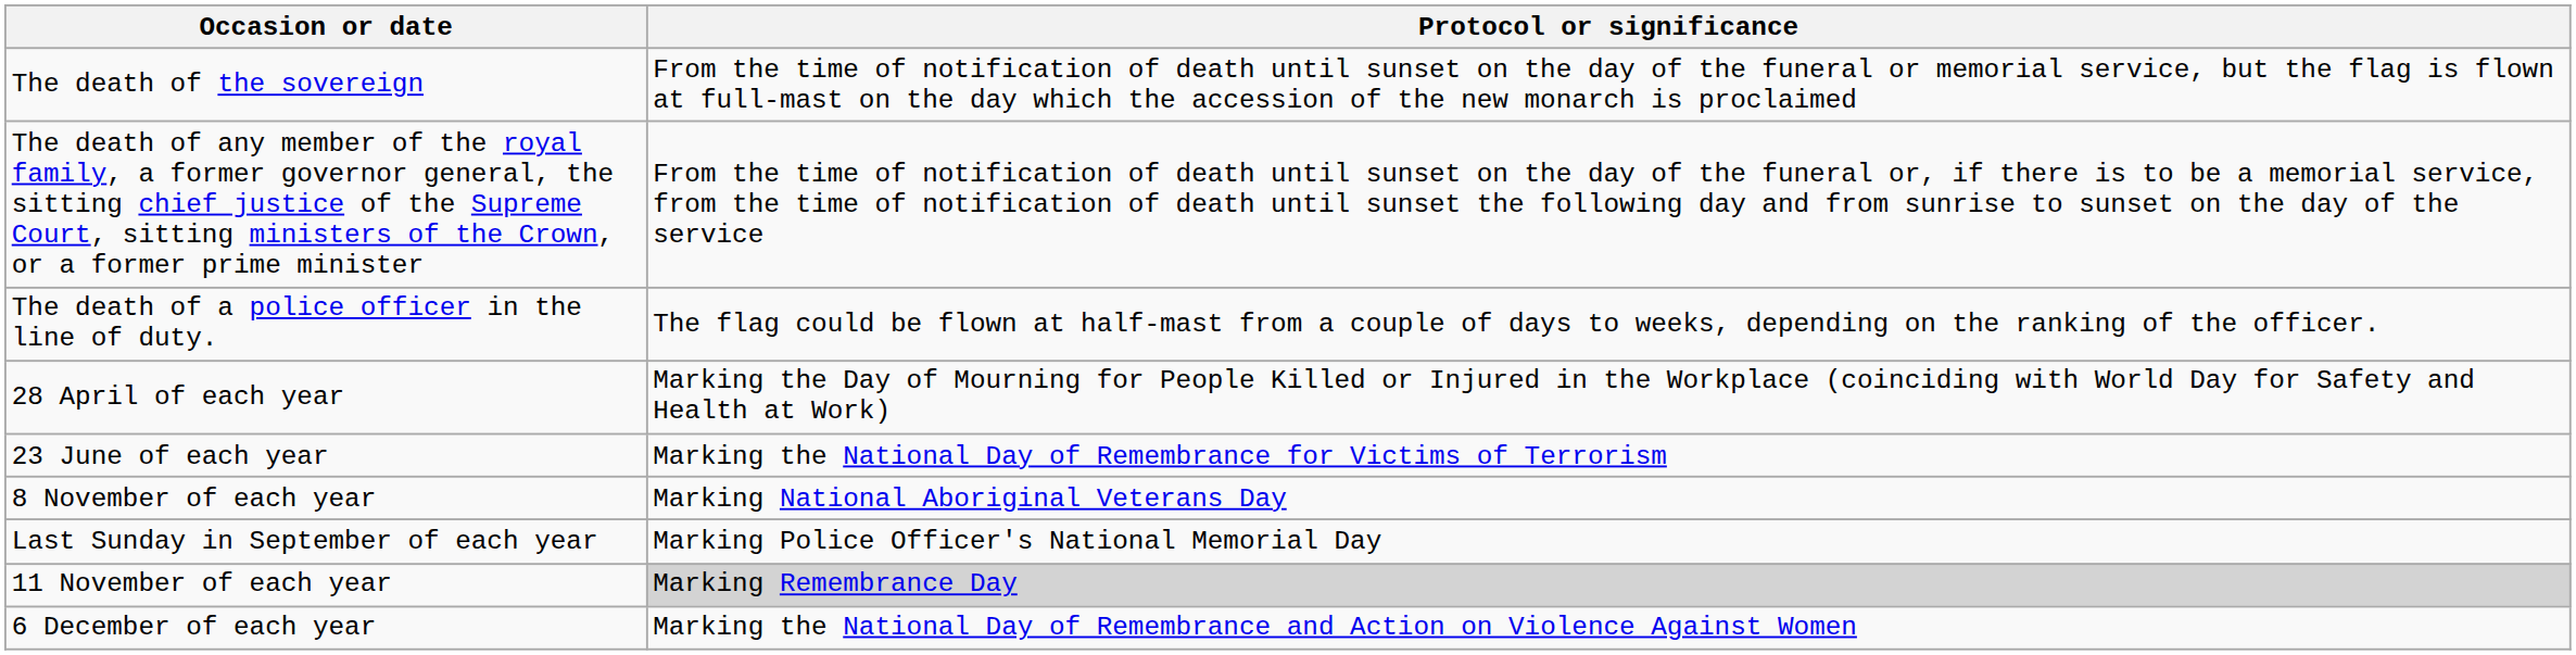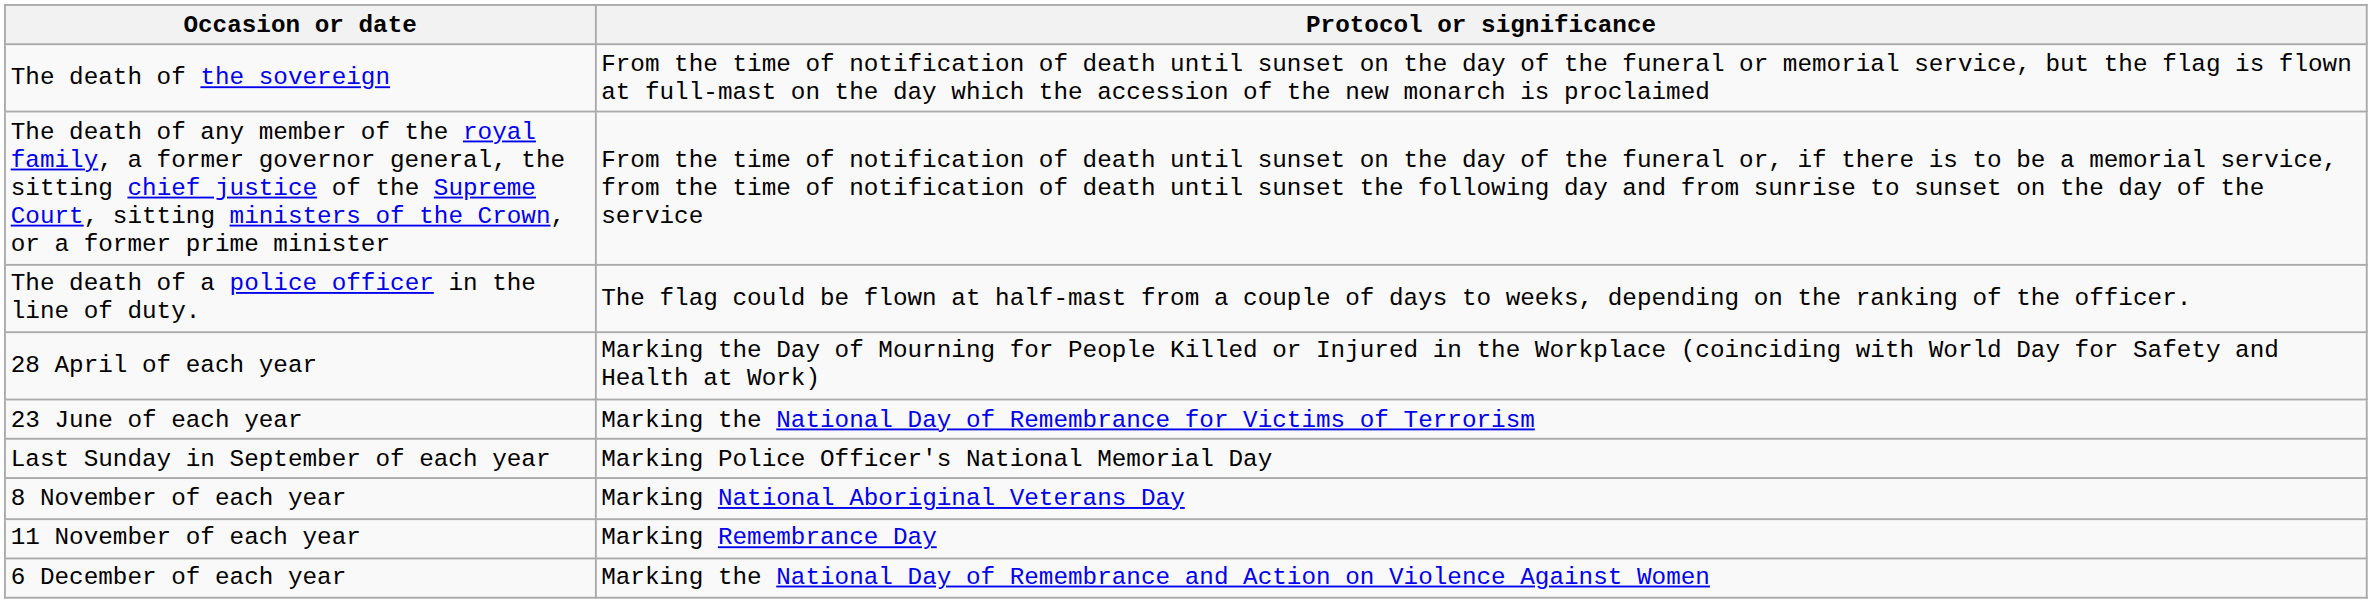rows swapped: Last Sunday in September of each year <-> 8 November of each year
11 November of each year | Protocol or significance: lightgrey background -> no background
